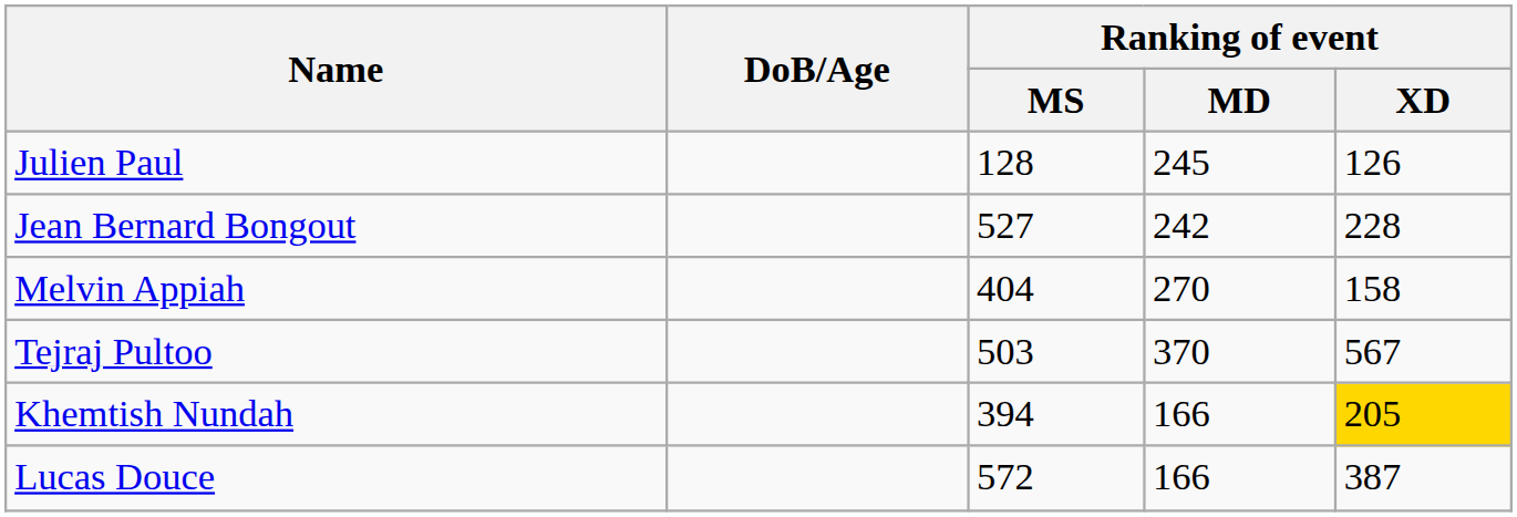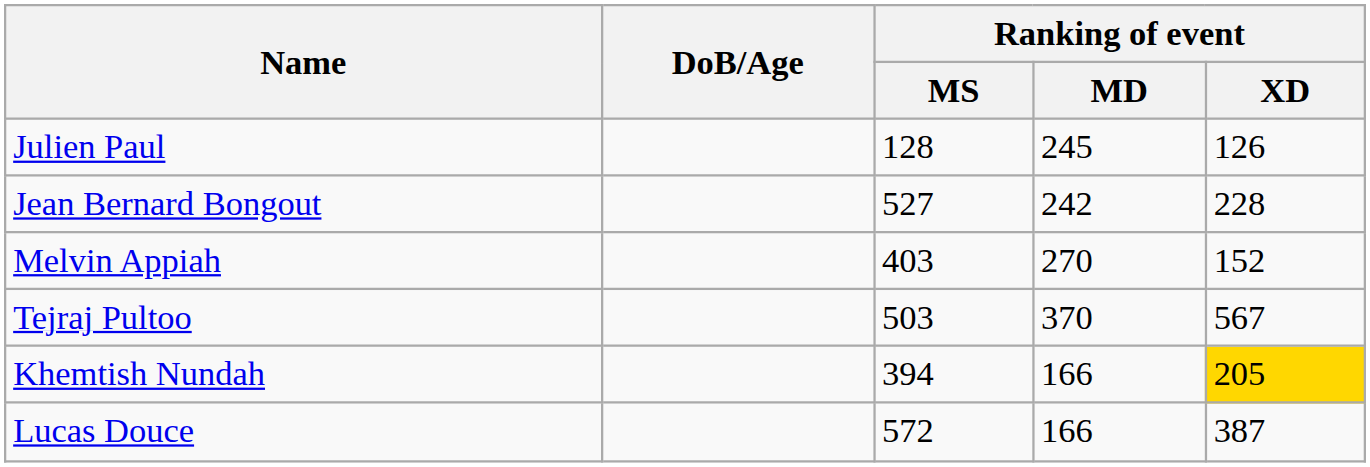Melvin Appiah | Ranking of event / MS: 404 -> 403
Melvin Appiah | Ranking of event / XD: 158 -> 152
